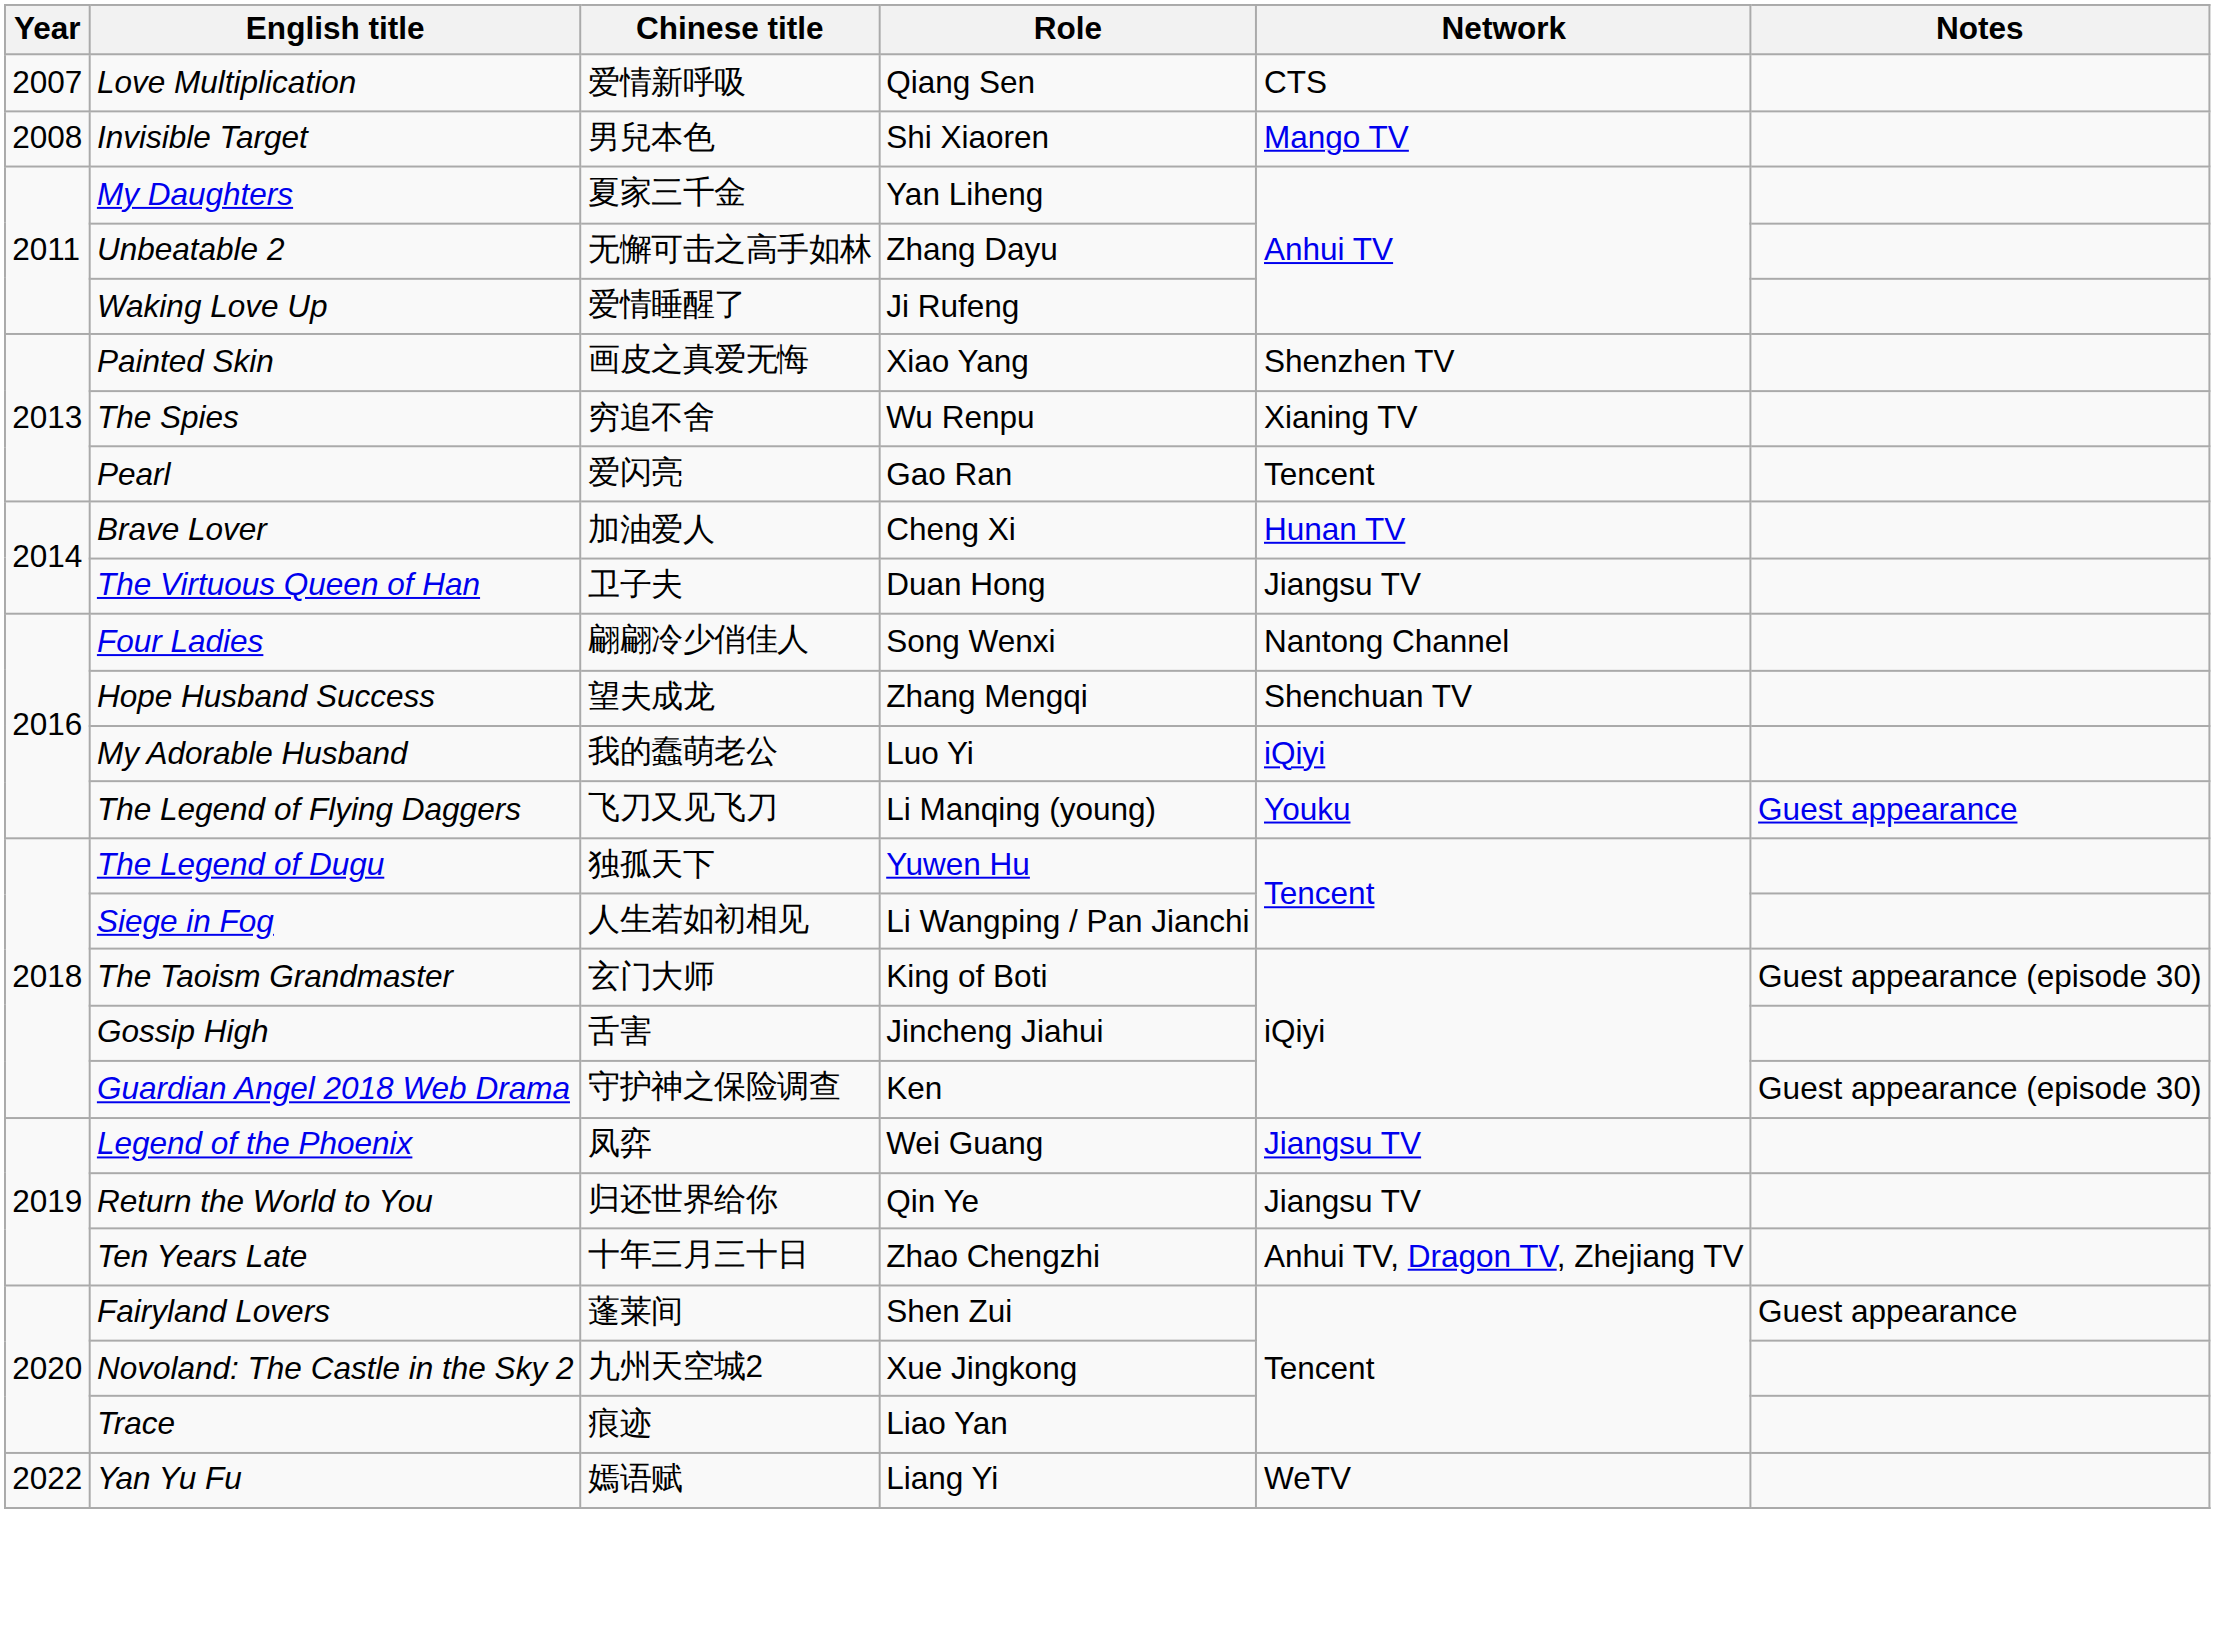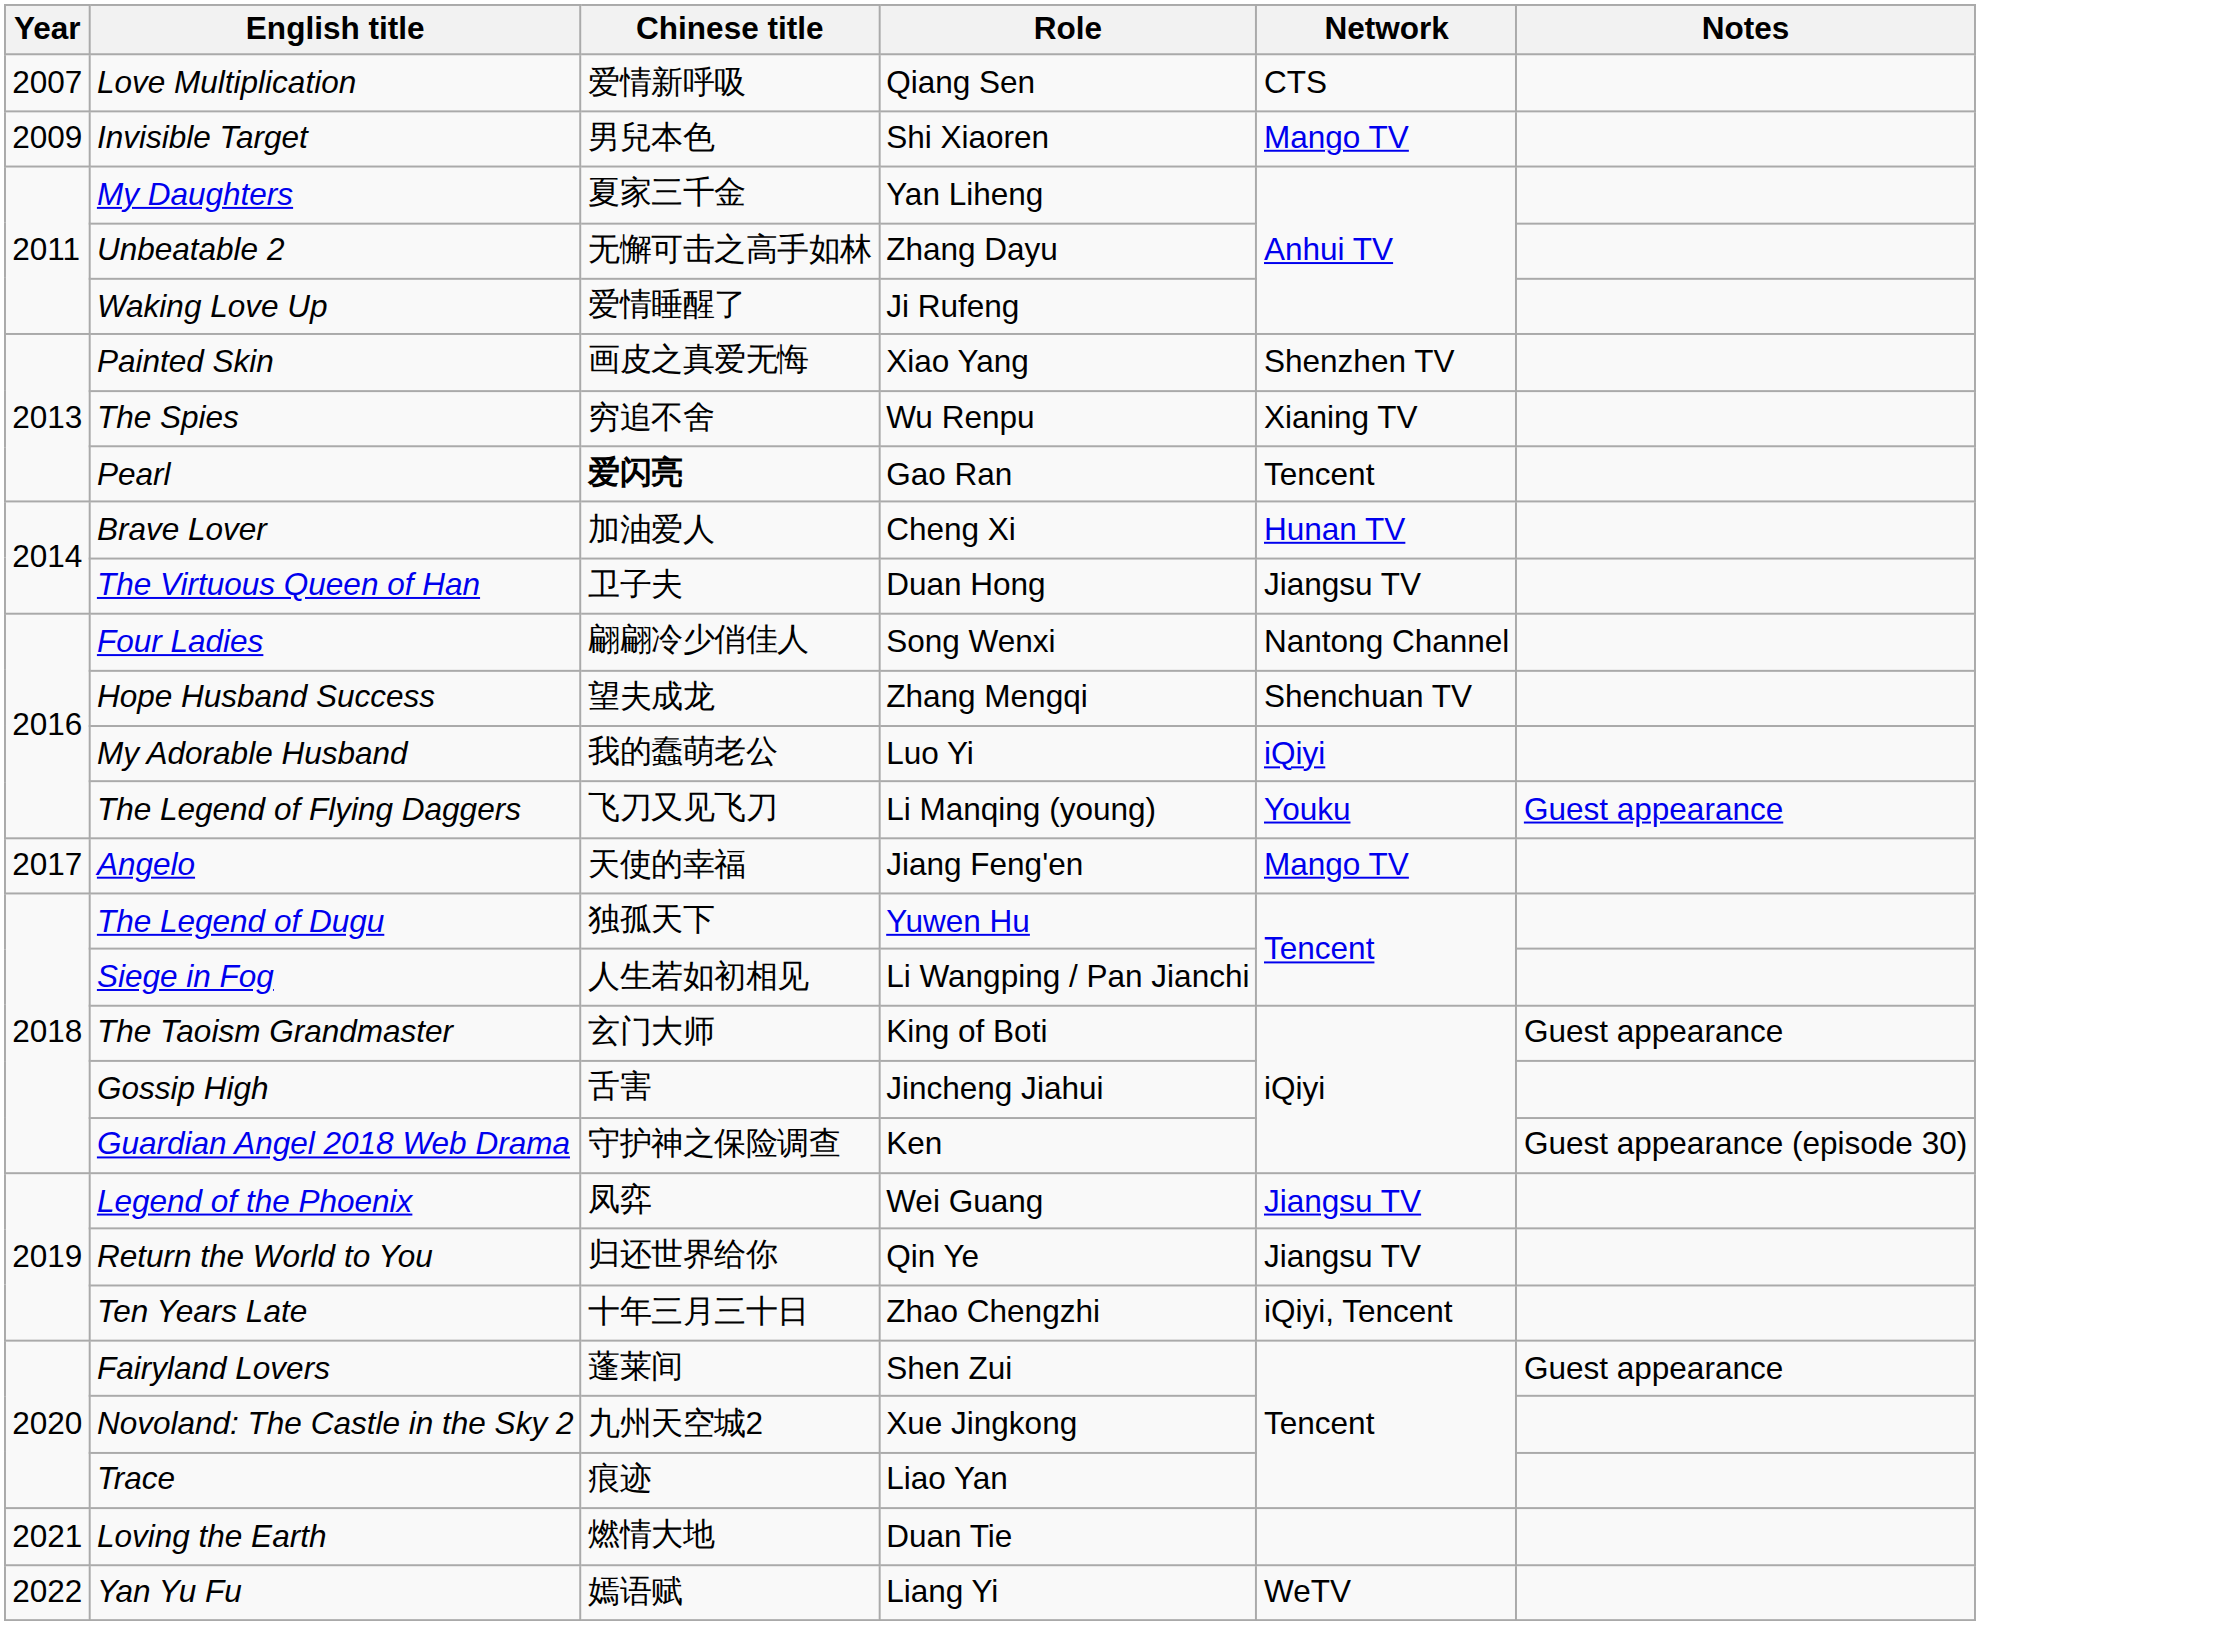Invisible Target | Year: 2008 -> 2009
Pearl | Chinese title: normal -> bold
+ row: 2017 | Angelo | 天使的幸福 | Jiang Feng'en | Mango TV
The Taoism Grandmaster | Notes: Guest appearance (episode 30) -> Guest appearance
Ten Years Late | Network: Anhui TV, Dragon TV, Zhejiang TV -> iQiyi, Tencent
+ row: 2021 | Loving the Earth | 燃情大地 | Duan Tie
